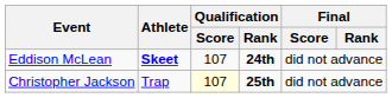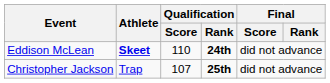Eddison McLean | Qualification / Score: 107 -> 110
Christopher Jackson | Qualification / Score: lightyellow background -> no background
